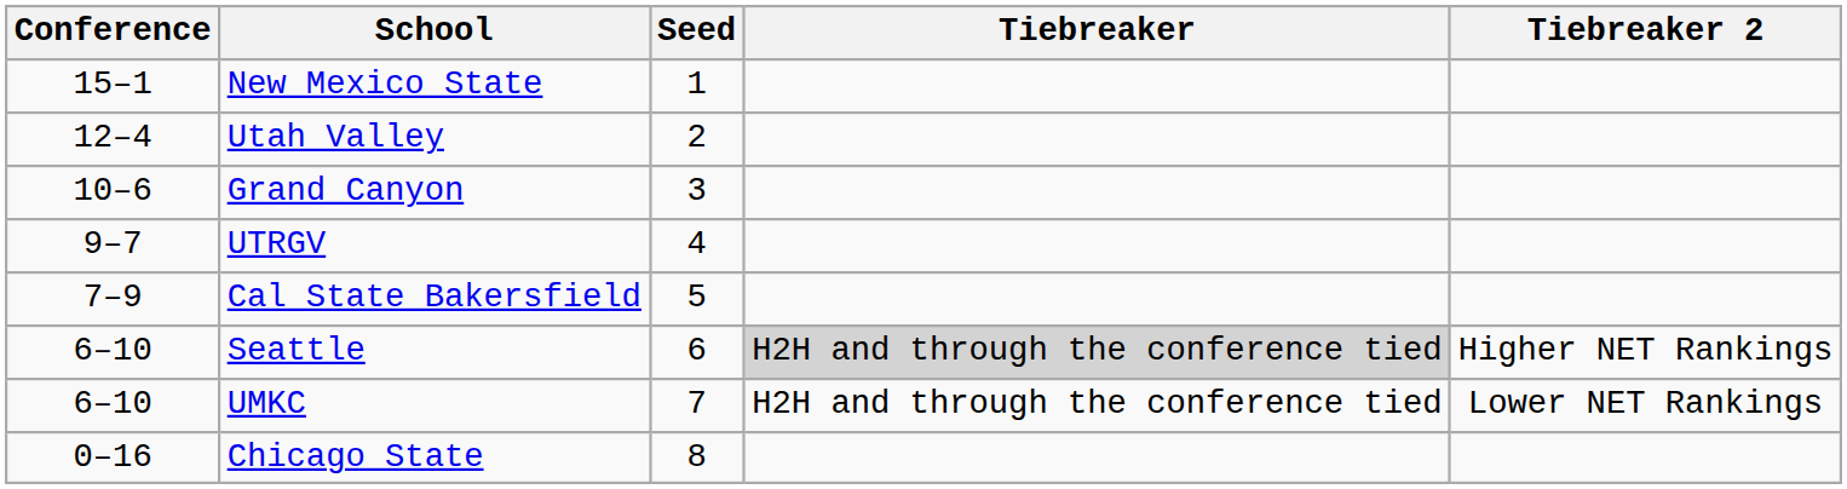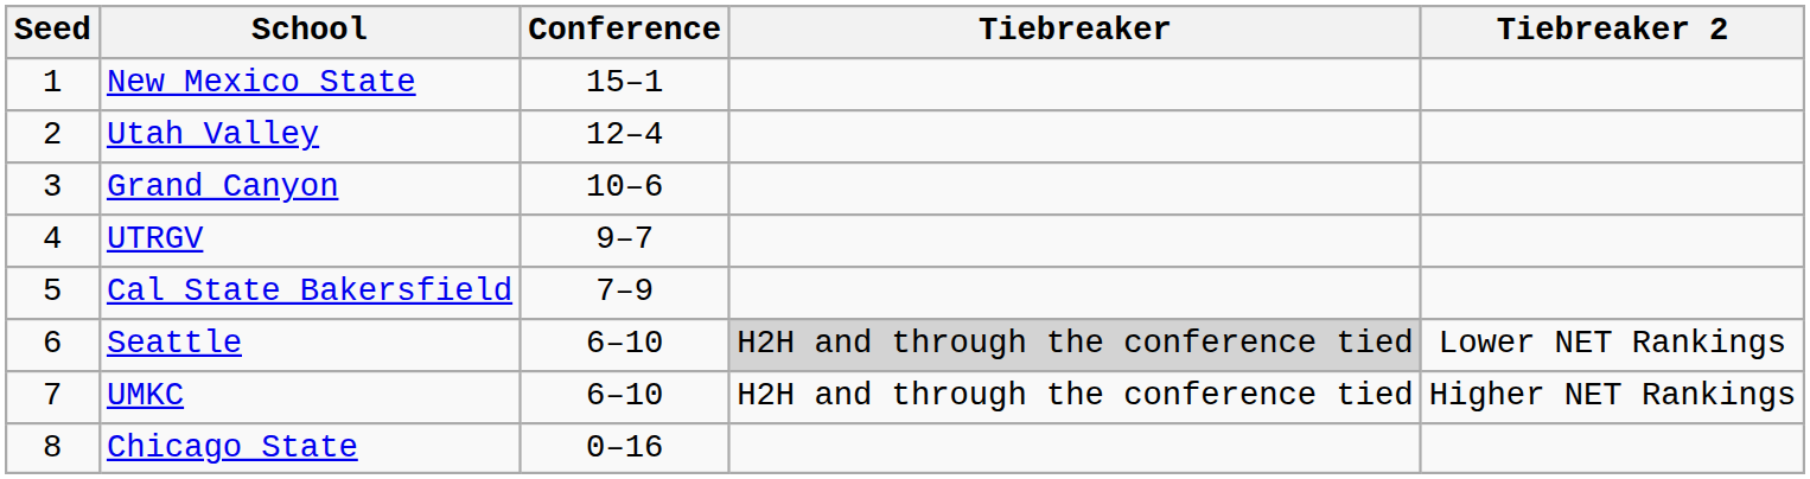columns swapped: Seed <-> Conference
Seattle | Tiebreaker 2: Higher NET Rankings -> Lower NET Rankings
UMKC | Tiebreaker 2: Lower NET Rankings -> Higher NET Rankings
